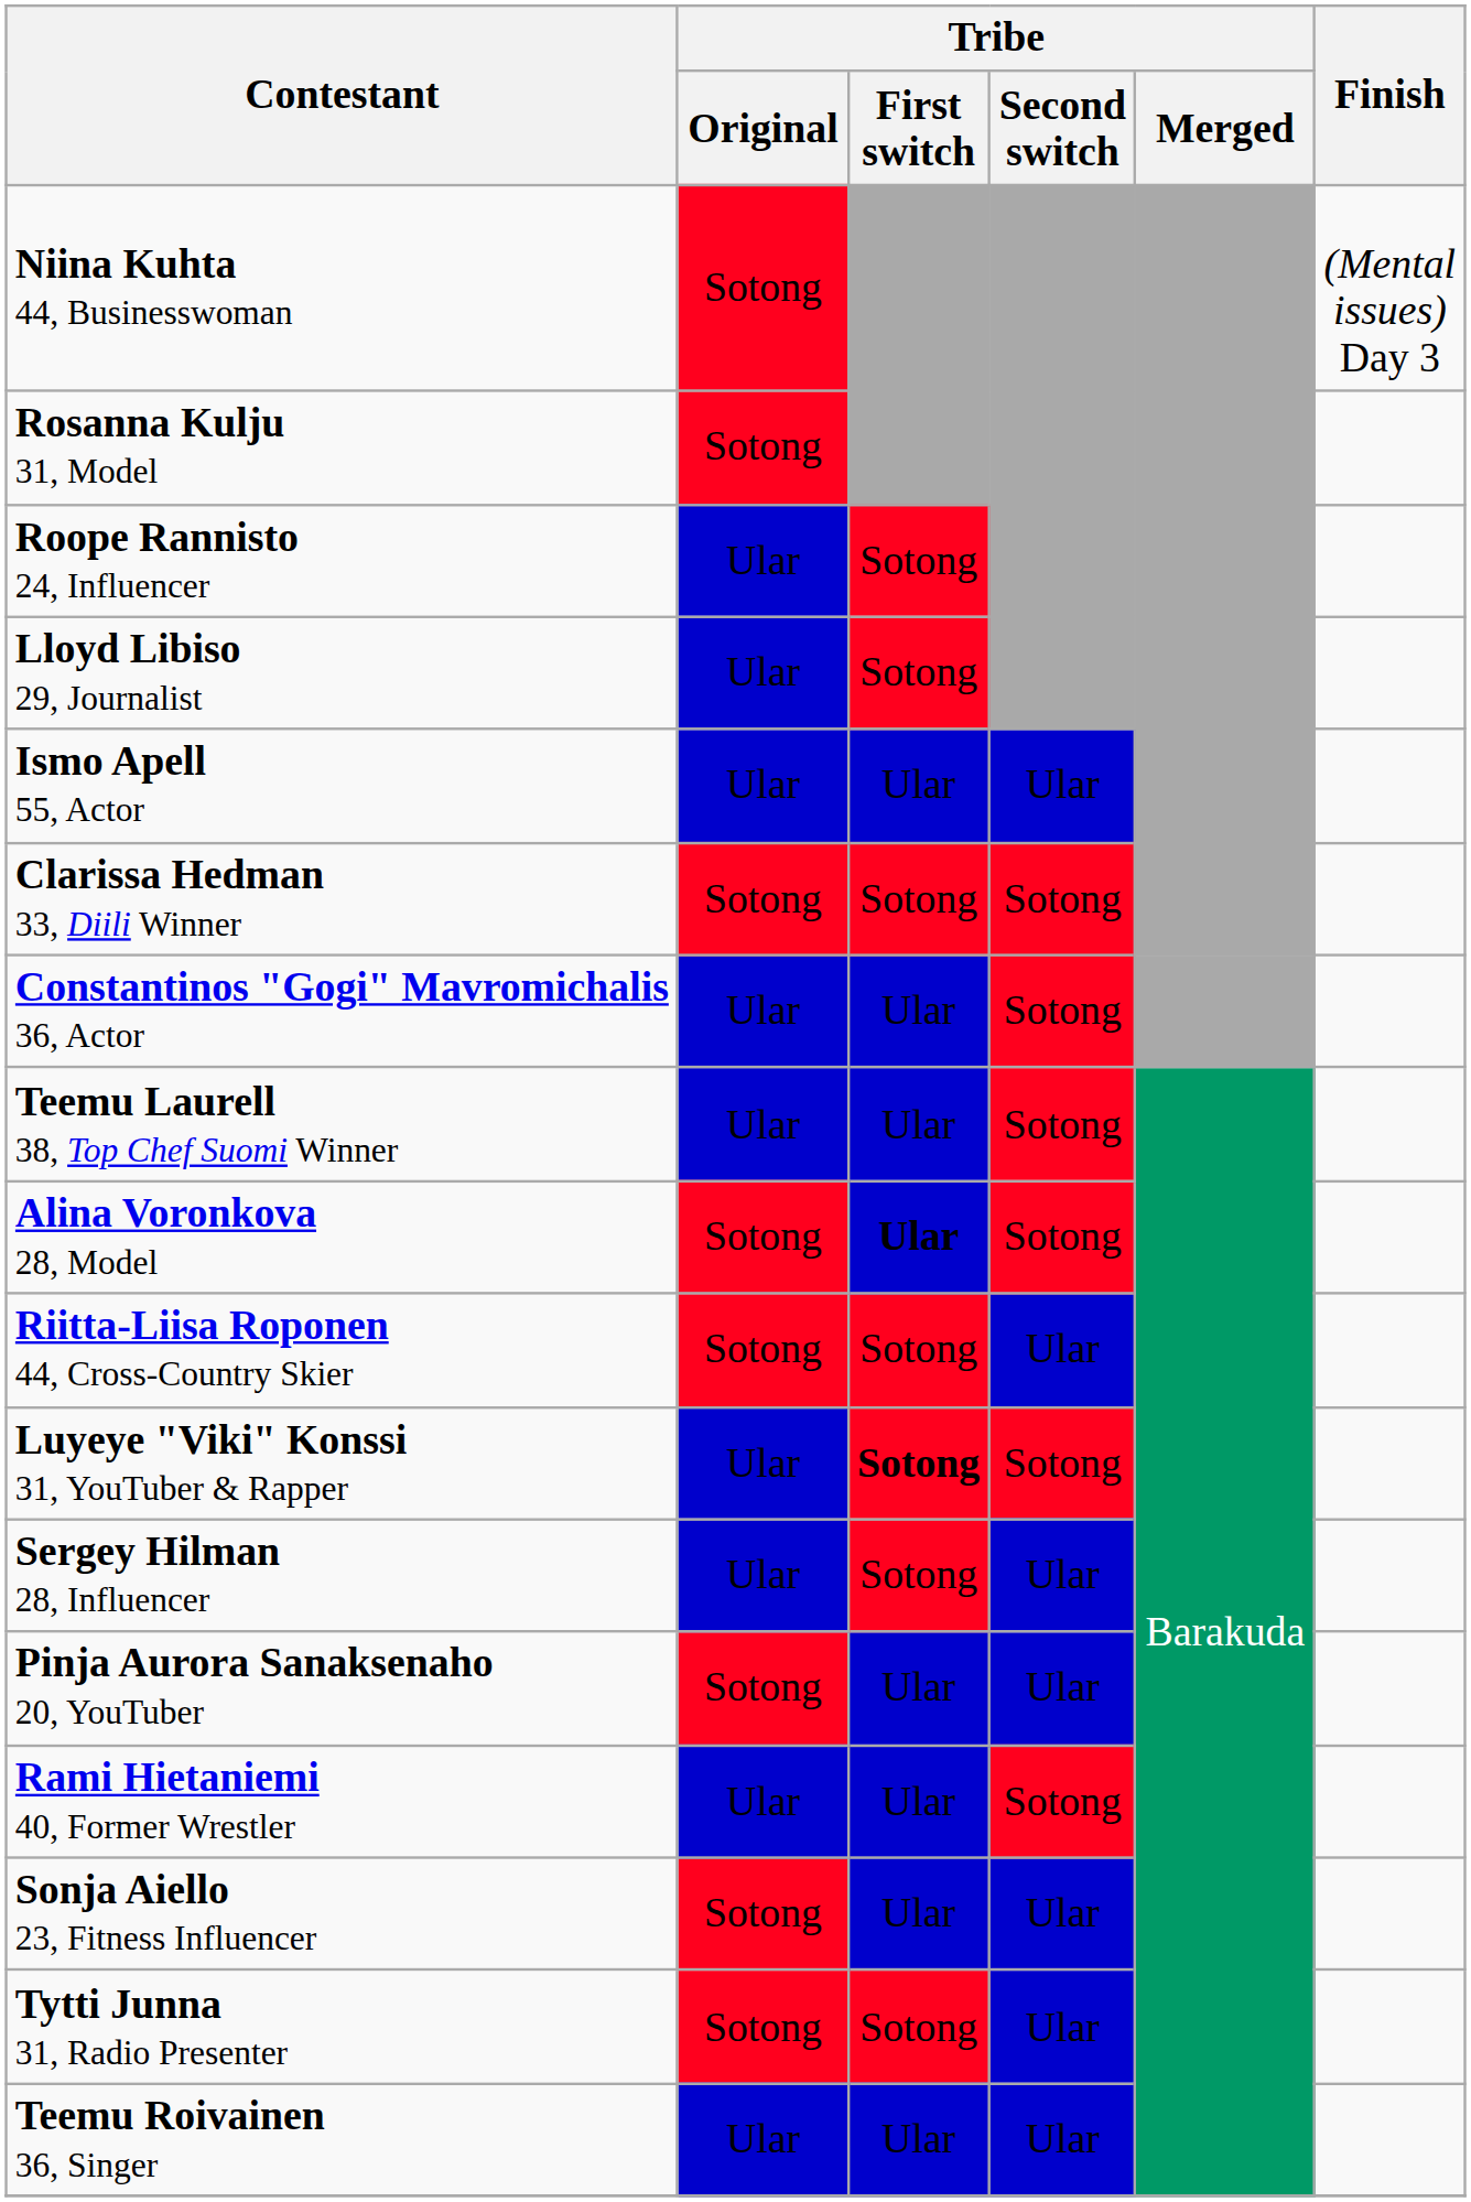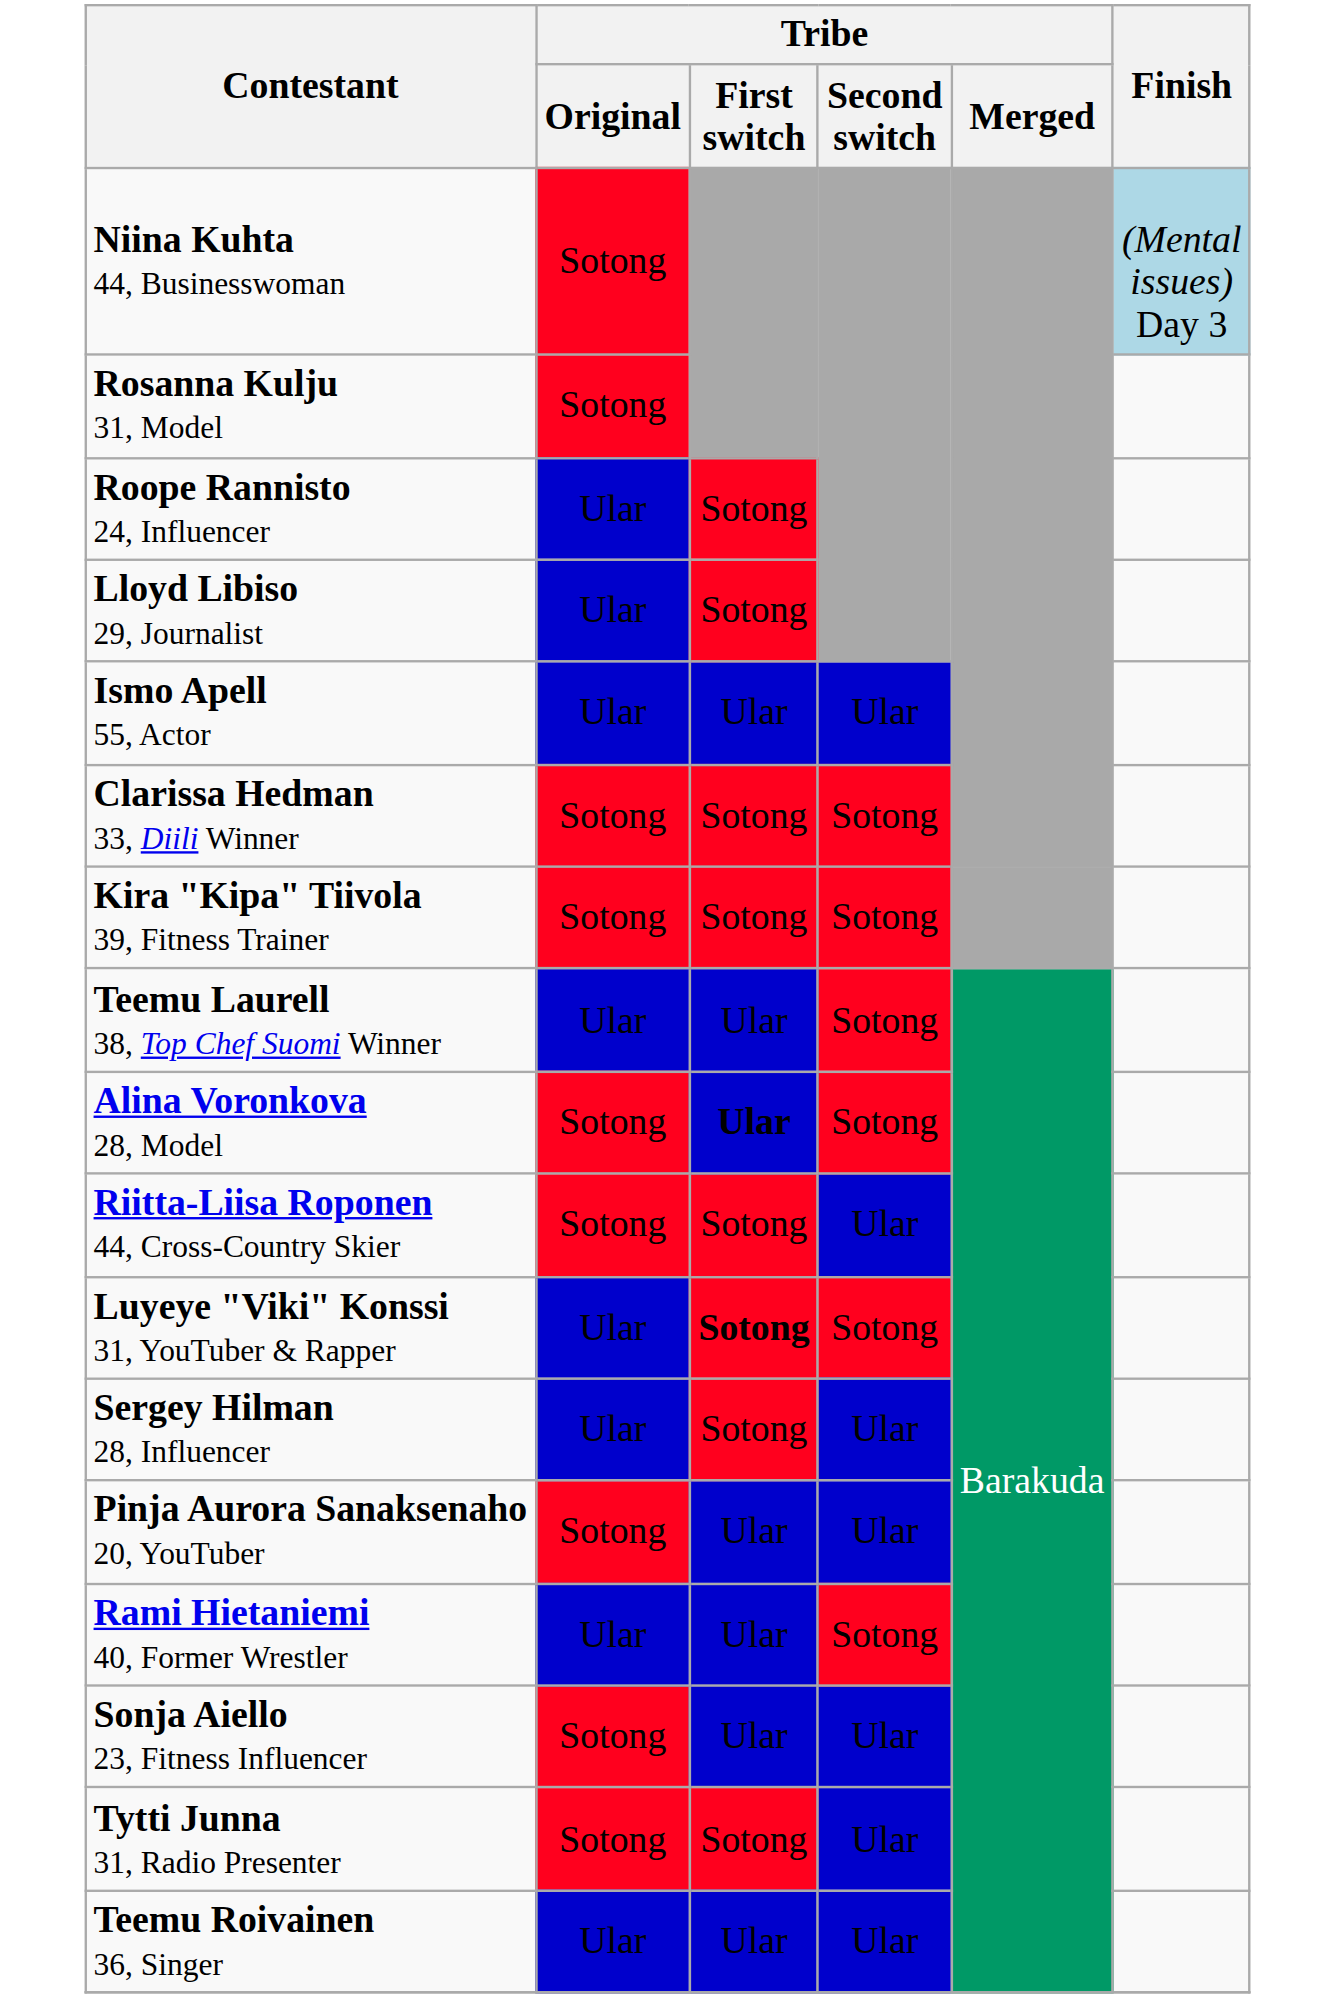Niina Kuhta 44, Businesswoman | Finish: no background -> lightblue background
- row: Constantinos "Gogi" Mavromichalis 36, Actor | Ular | Ular | Sotong
+ row: Kira "Kipa" Tiivola 39, Fitness Trainer | Sotong | Sotong | Sotong
